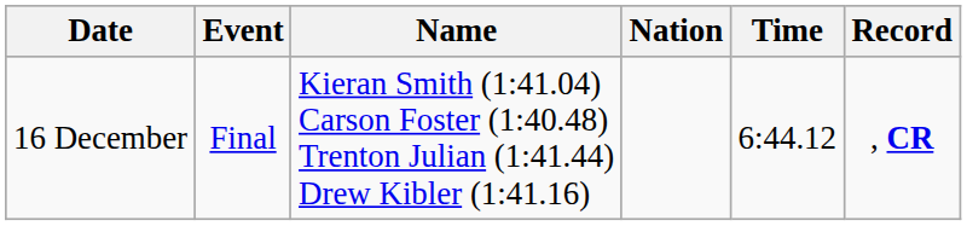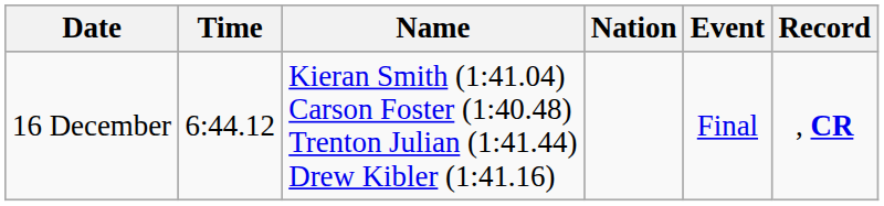columns swapped: Event <-> Time
